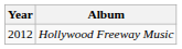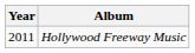Hollywood Freeway Music | Year: 2012 -> 2011
